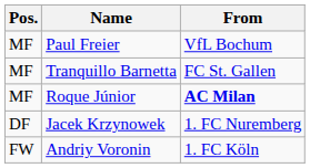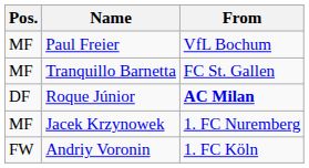Roque Júnior | Pos.: MF -> DF
Jacek Krzynowek | Pos.: DF -> MF
